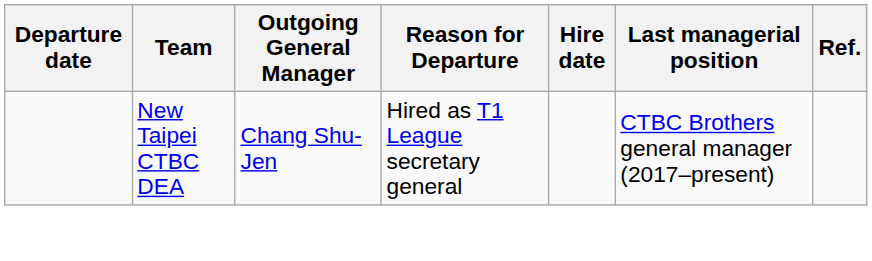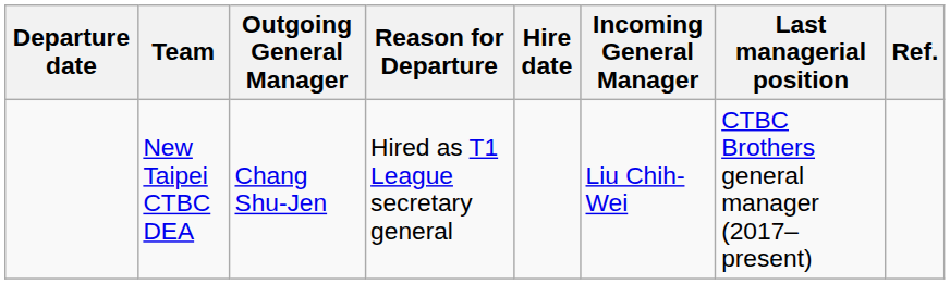+ column: Incoming General Manager | Liu Chih-Wei
